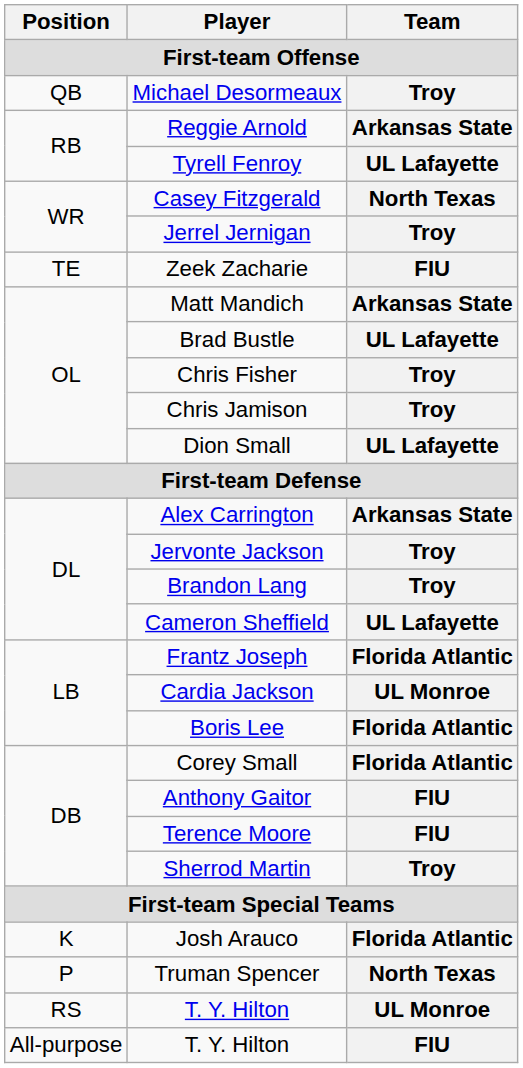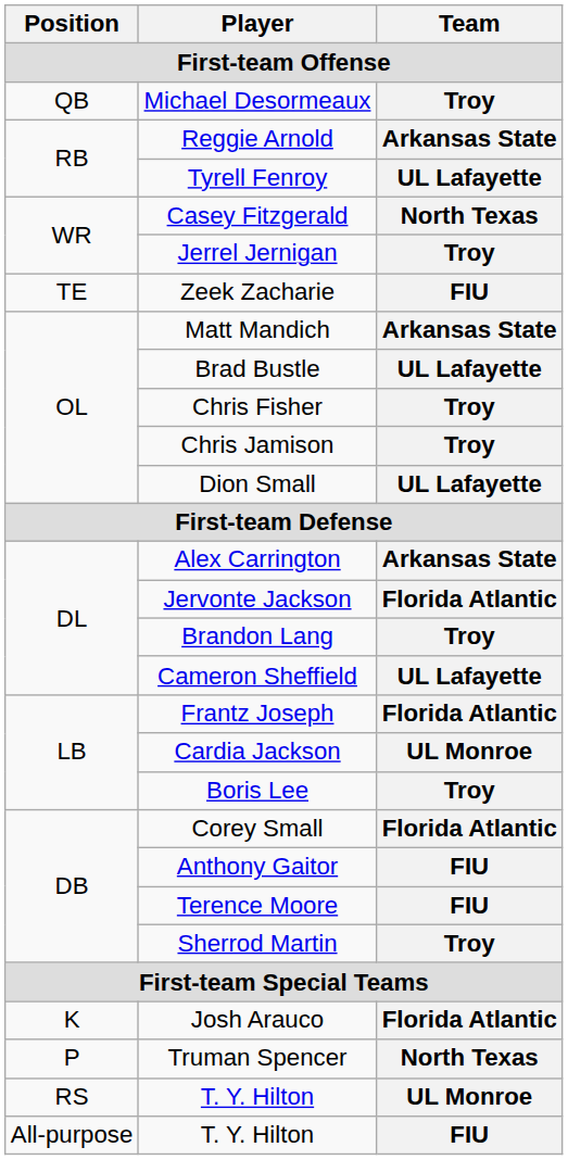Jervonte Jackson | Team: Troy -> Florida Atlantic
Boris Lee | Team: Florida Atlantic -> Troy
